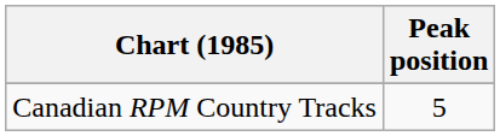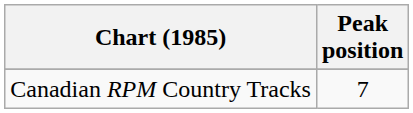Canadian RPM Country Tracks | Peak position: 5 -> 7
